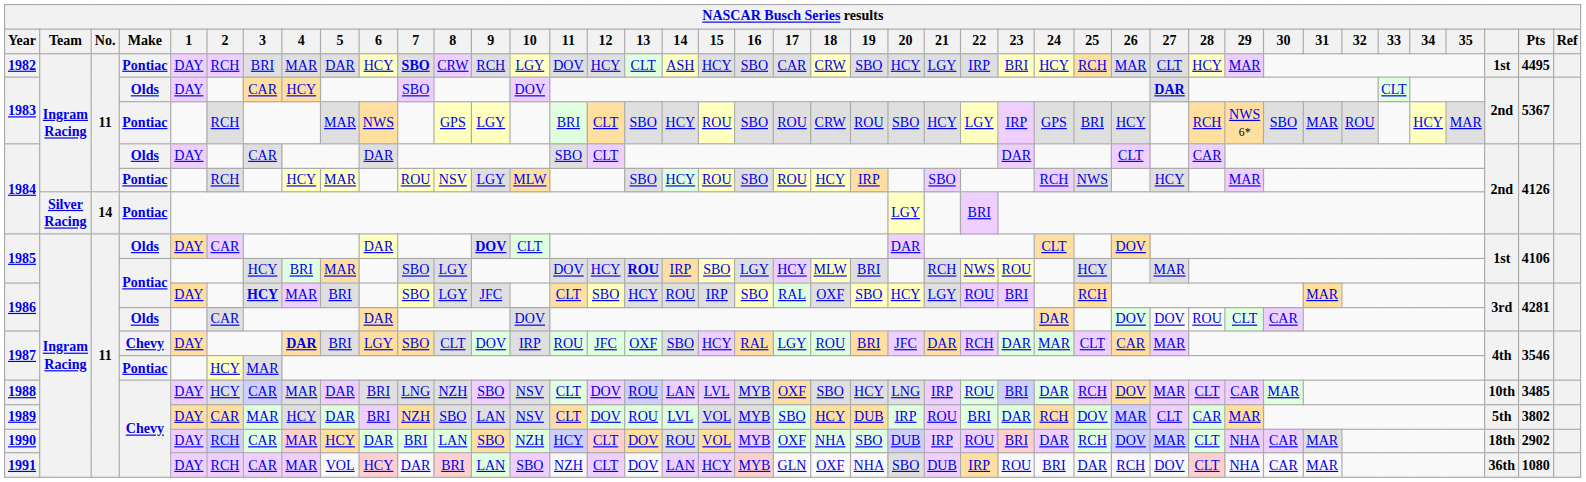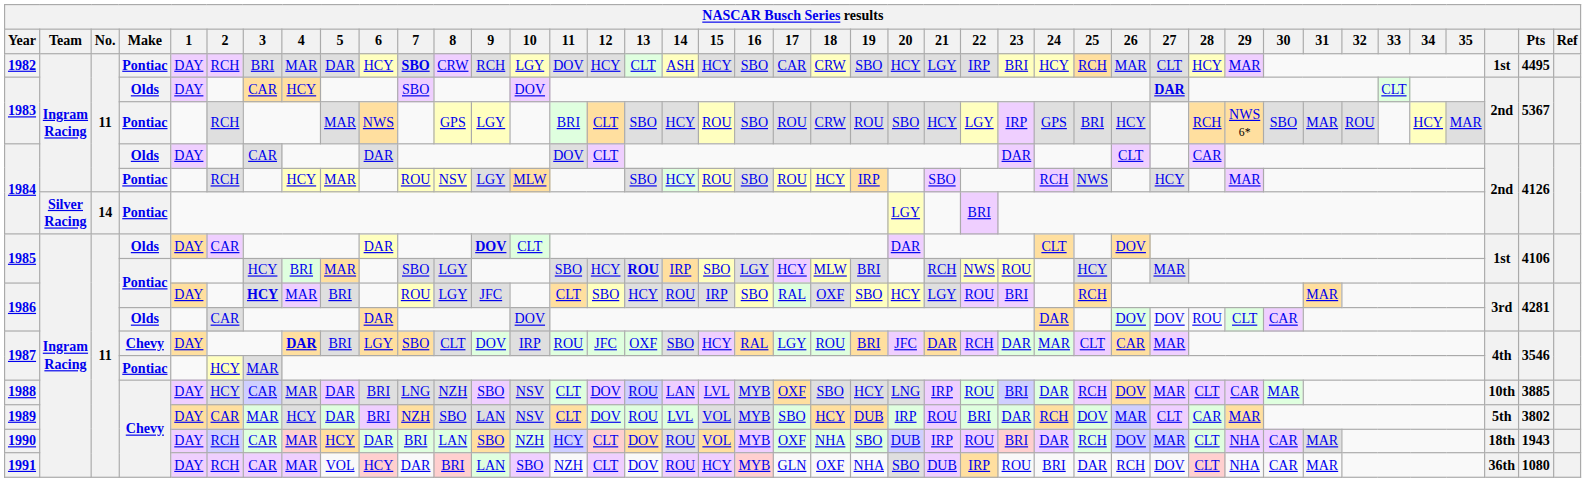1984 / Olds | 11: SBO -> DOV
1985 / Pontiac | 11: DOV -> SBO
1986 / Pontiac | 7: SBO -> ROU
1988 | Pts: 3485 -> 3885
1990 | Pts: 2902 -> 1943
1991 | 14: LAN -> ROU
